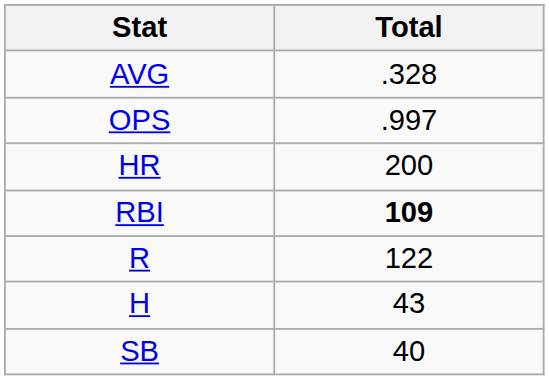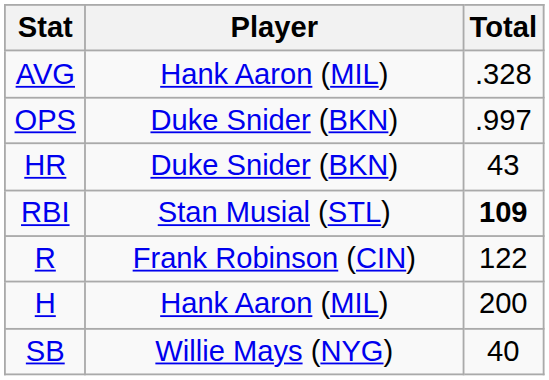+ column: Player | Hank Aaron (MIL) | Duke Snider (BKN) | Duke Snider (BKN) | Stan Musial (STL) | Frank Robinson (CIN) | Hank Aaron (MIL) | Willie Mays (NYG)
HR | Total: 200 -> 43
H | Total: 43 -> 200
